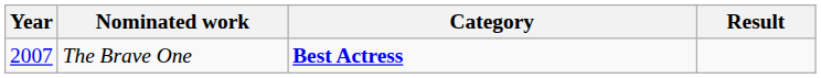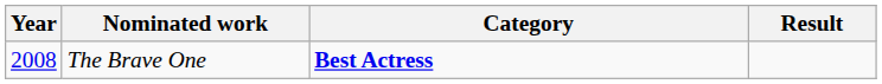The Brave One | Year: 2007 -> 2008
